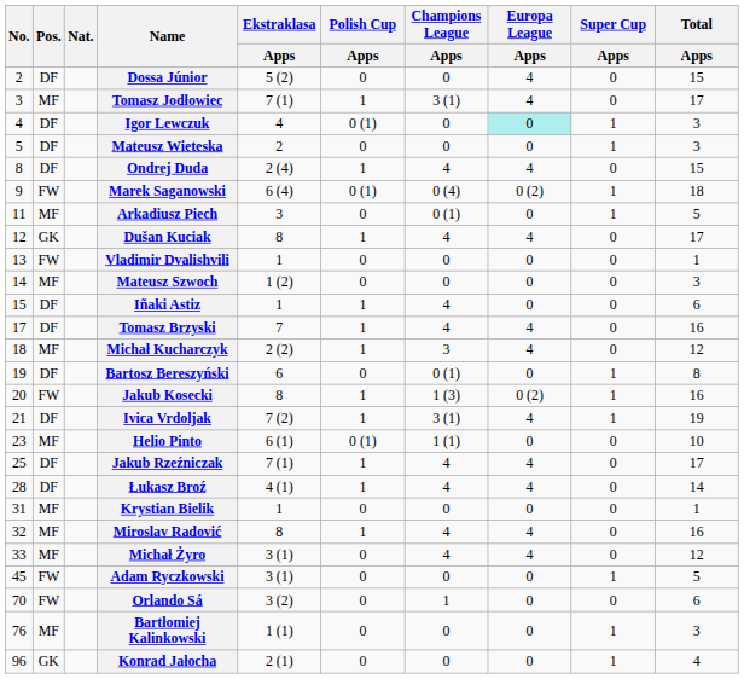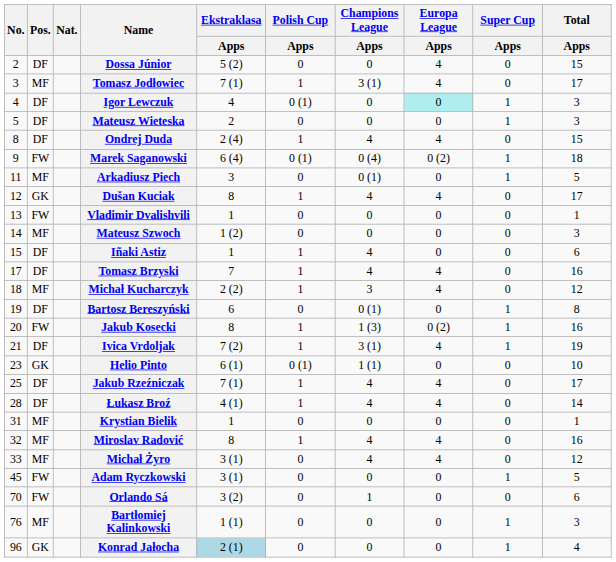Helio Pinto | Pos.: MF -> GK
Konrad Jałocha | Ekstraklasa / Apps: no background -> lightblue background
